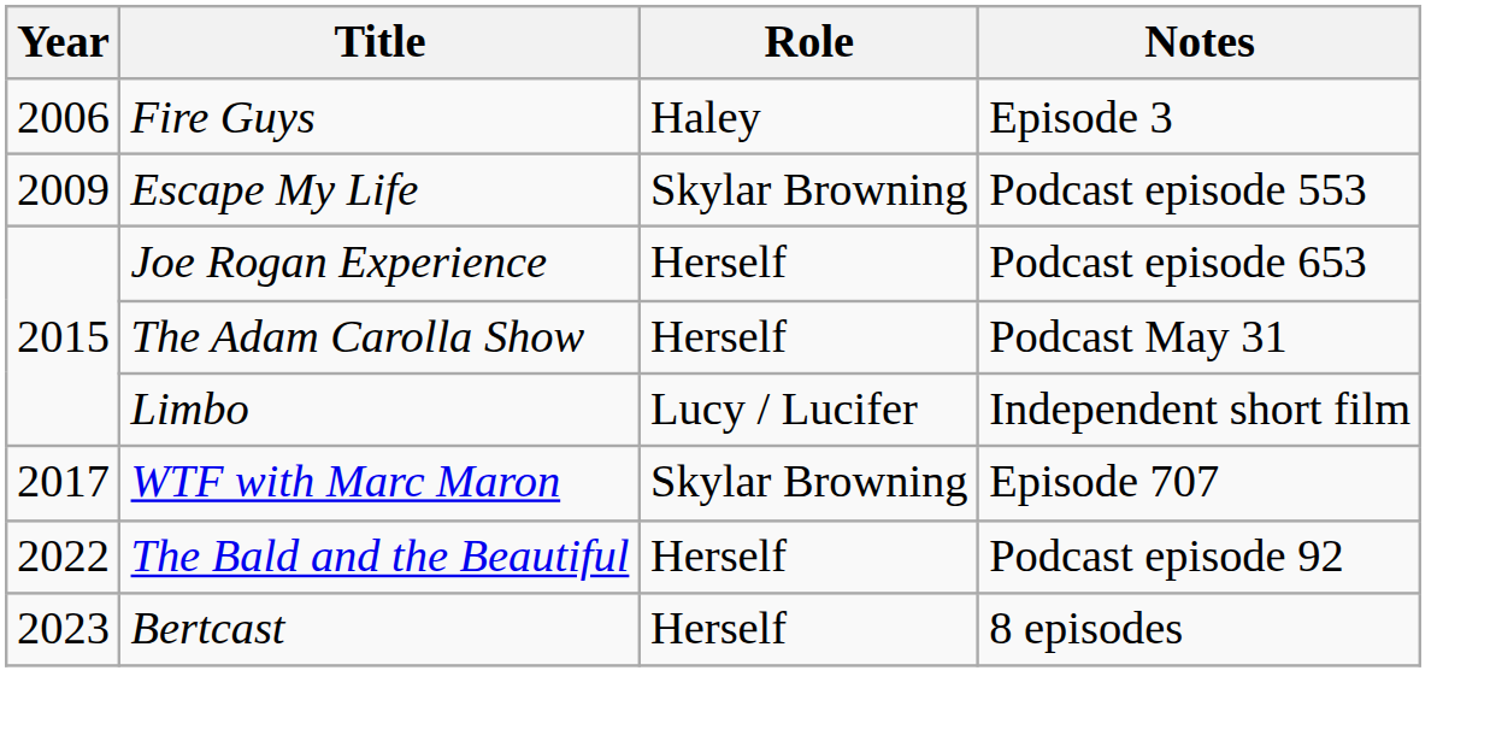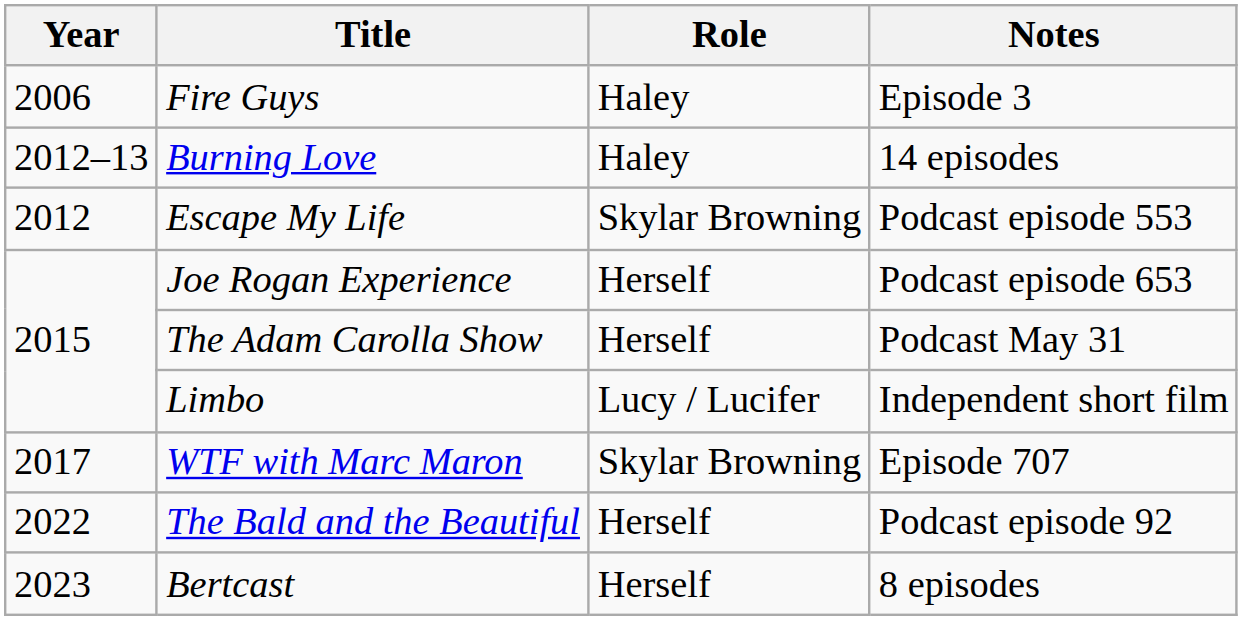+ row: 2012–13 | Burning Love | Haley | 14 episodes
Escape My Life | Year: 2009 -> 2012
